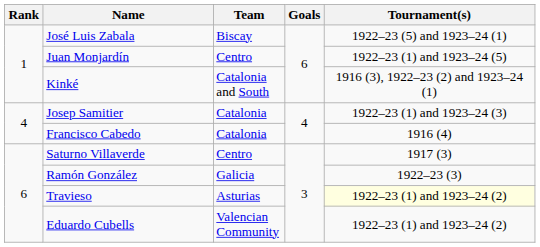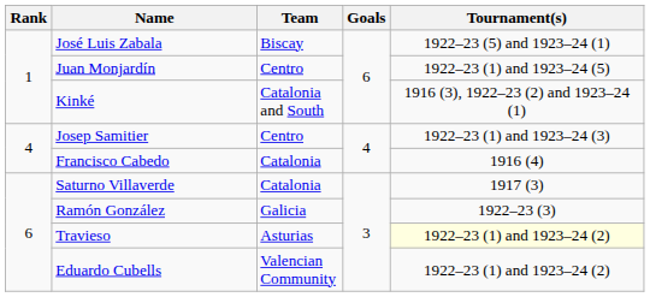Josep Samitier | Team: Catalonia -> Centro
Saturno Villaverde | Team: Centro -> Catalonia
